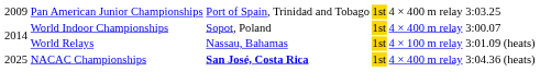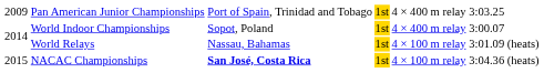NACAC Championships | column 1: 2025 -> 2015
NACAC Championships | column 5: 4 × 400 m relay -> 4 × 100 m relay
